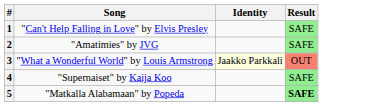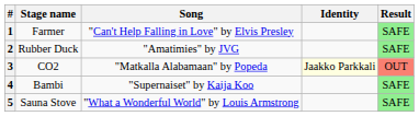+ column: Stage name | Farmer | Rubber Duck | CO2 | Bambi | Sauna Stove
3 | Song: "What a Wonderful World" by Louis Armstrong -> "Matkalla Alabamaan" by Popeda
5 | Song: "Matkalla Alabamaan" by Popeda -> "What a Wonderful World" by Louis Armstrong
5 | Result: bold -> normal
